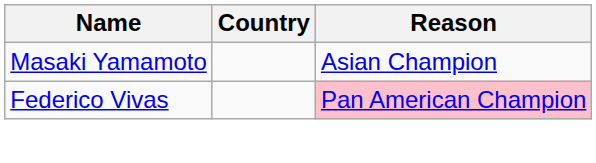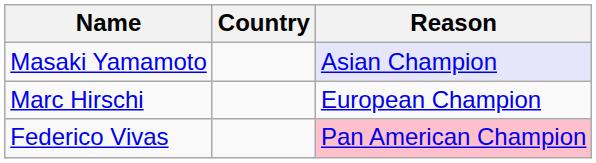Masaki Yamamoto | Reason: no background -> lavender background
+ row: Marc Hirschi | European Champion
